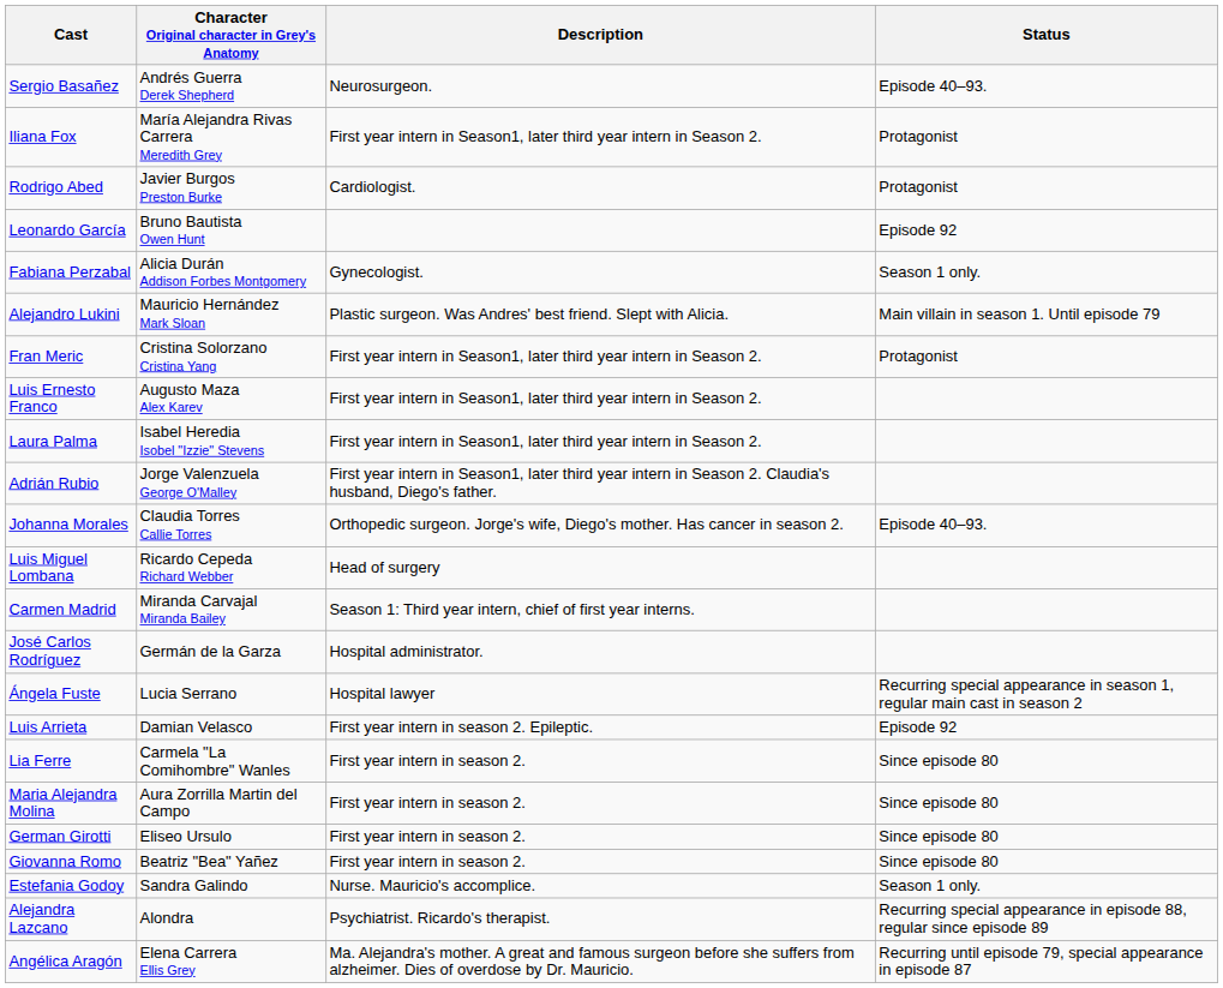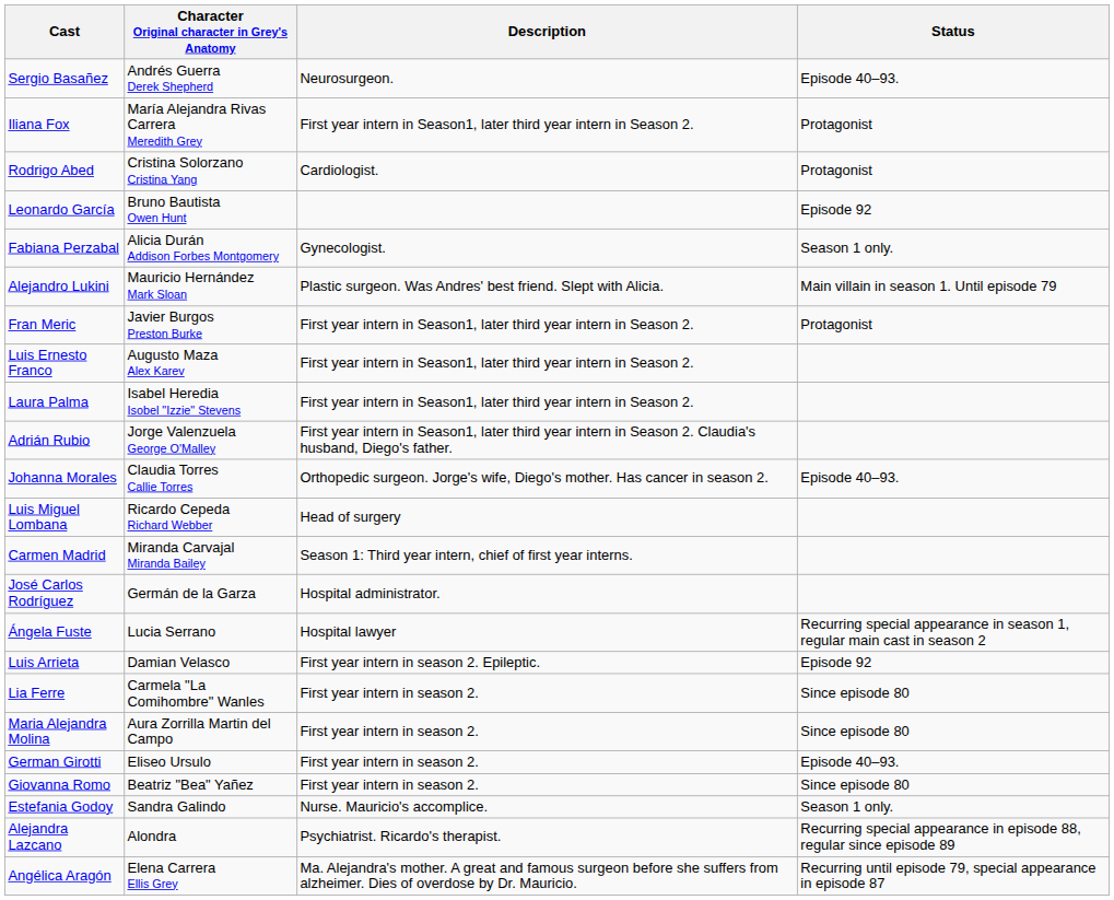Rodrigo Abed | Character Original character in Grey's Anatomy: Javier Burgos Preston Burke -> Cristina Solorzano Cristina Yang
Fran Meric | Character Original character in Grey's Anatomy: Cristina Solorzano Cristina Yang -> Javier Burgos Preston Burke
German Girotti | Status: Since episode 80 -> Episode 40–93.
